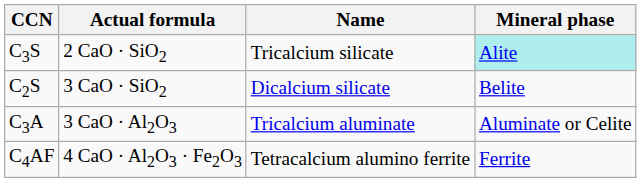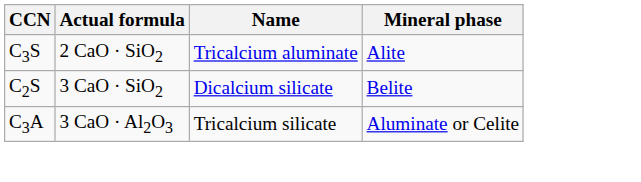C3S | Name: Tricalcium silicate -> Tricalcium aluminate
C3S | Mineral phase: paleturquoise background -> no background
C3A | Name: Tricalcium aluminate -> Tricalcium silicate
- row: C4AF | 4 CaO · Al2O3 · Fe2O3 | Tetracalcium alumino ferrite | Ferrite
